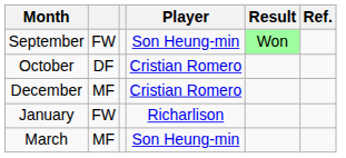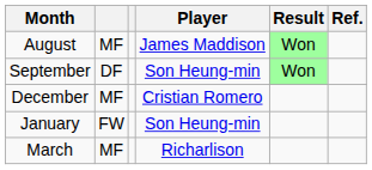+ row: August | MF | James Maddison | Won
September | column 2: FW -> DF
- row: October | DF | Cristian Romero
January | Player: Richarlison -> Son Heung-min
March | Player: Son Heung-min -> Richarlison
